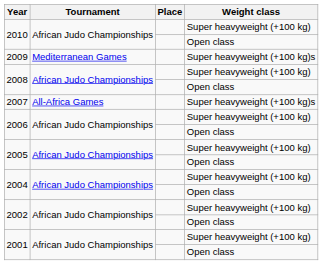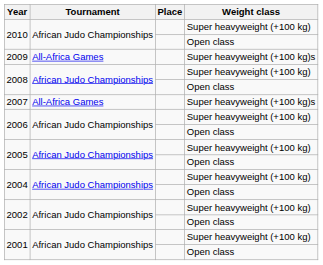2009 | Tournament: Mediterranean Games -> All-Africa Games
